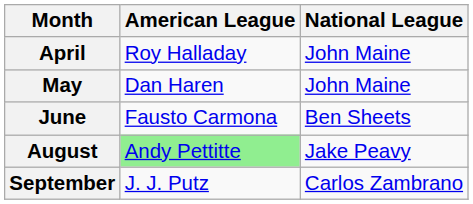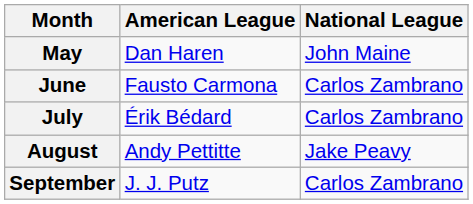- row: April | Roy Halladay | John Maine
June | National League: Ben Sheets -> Carlos Zambrano
+ row: July | Érik Bédard | Carlos Zambrano
August | American League: lightgreen background -> no background
